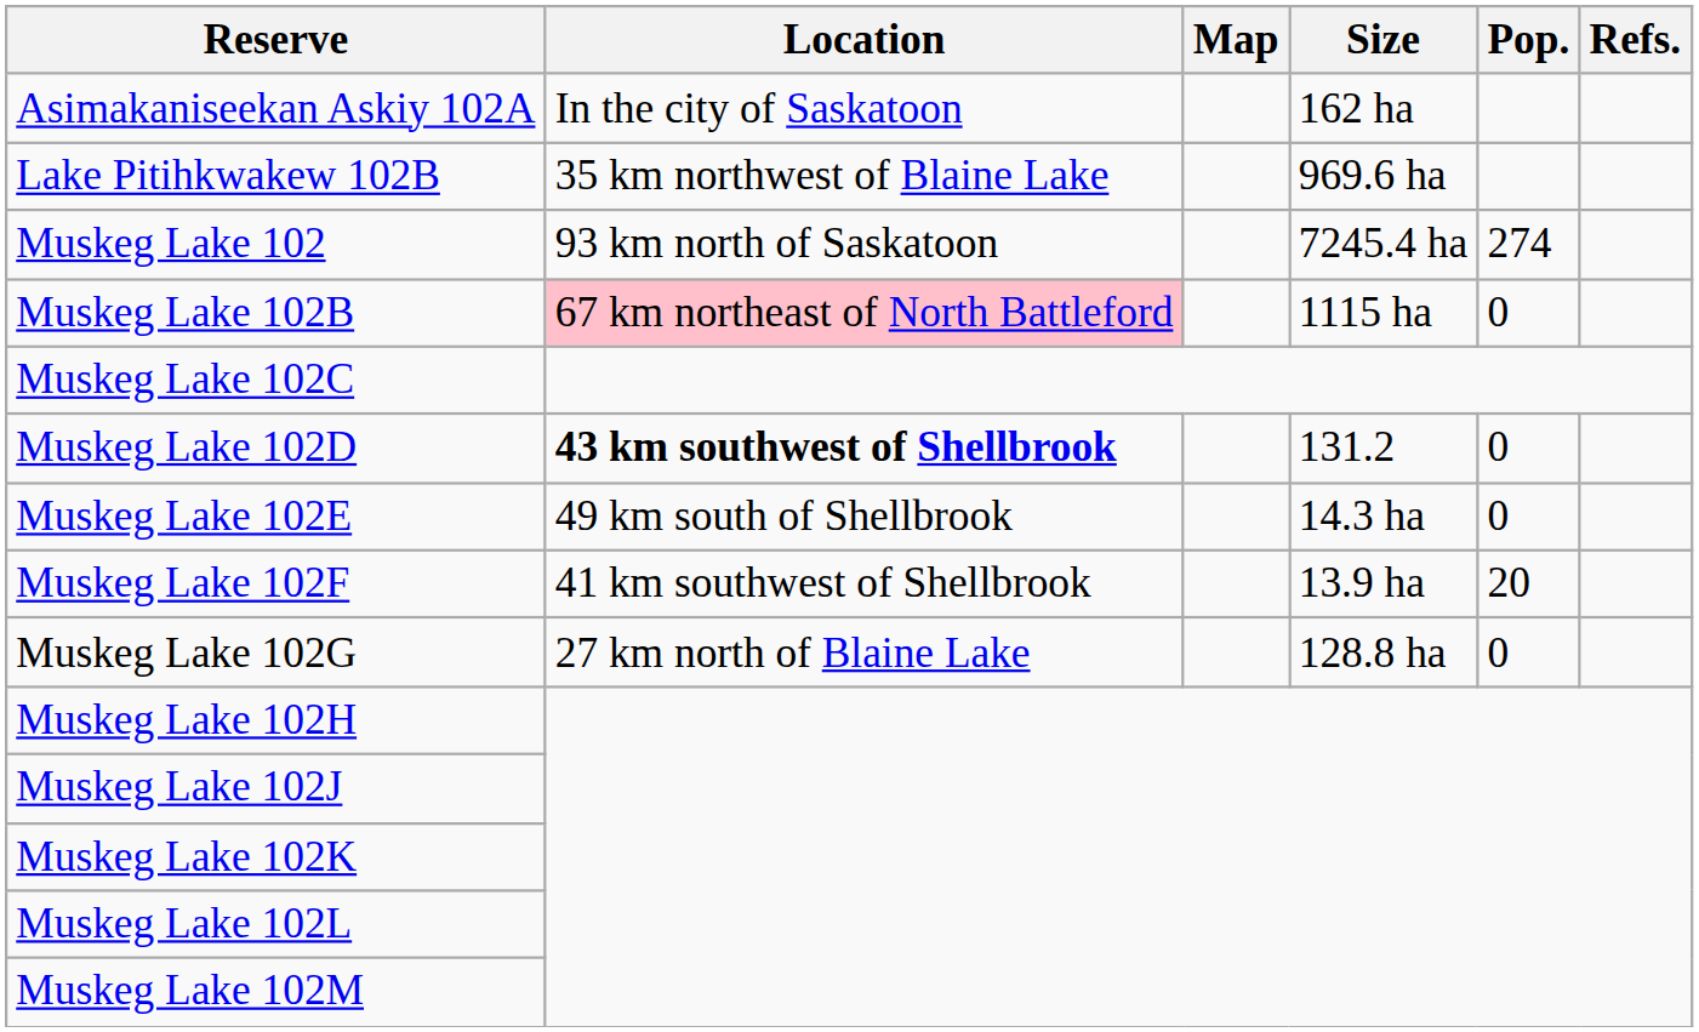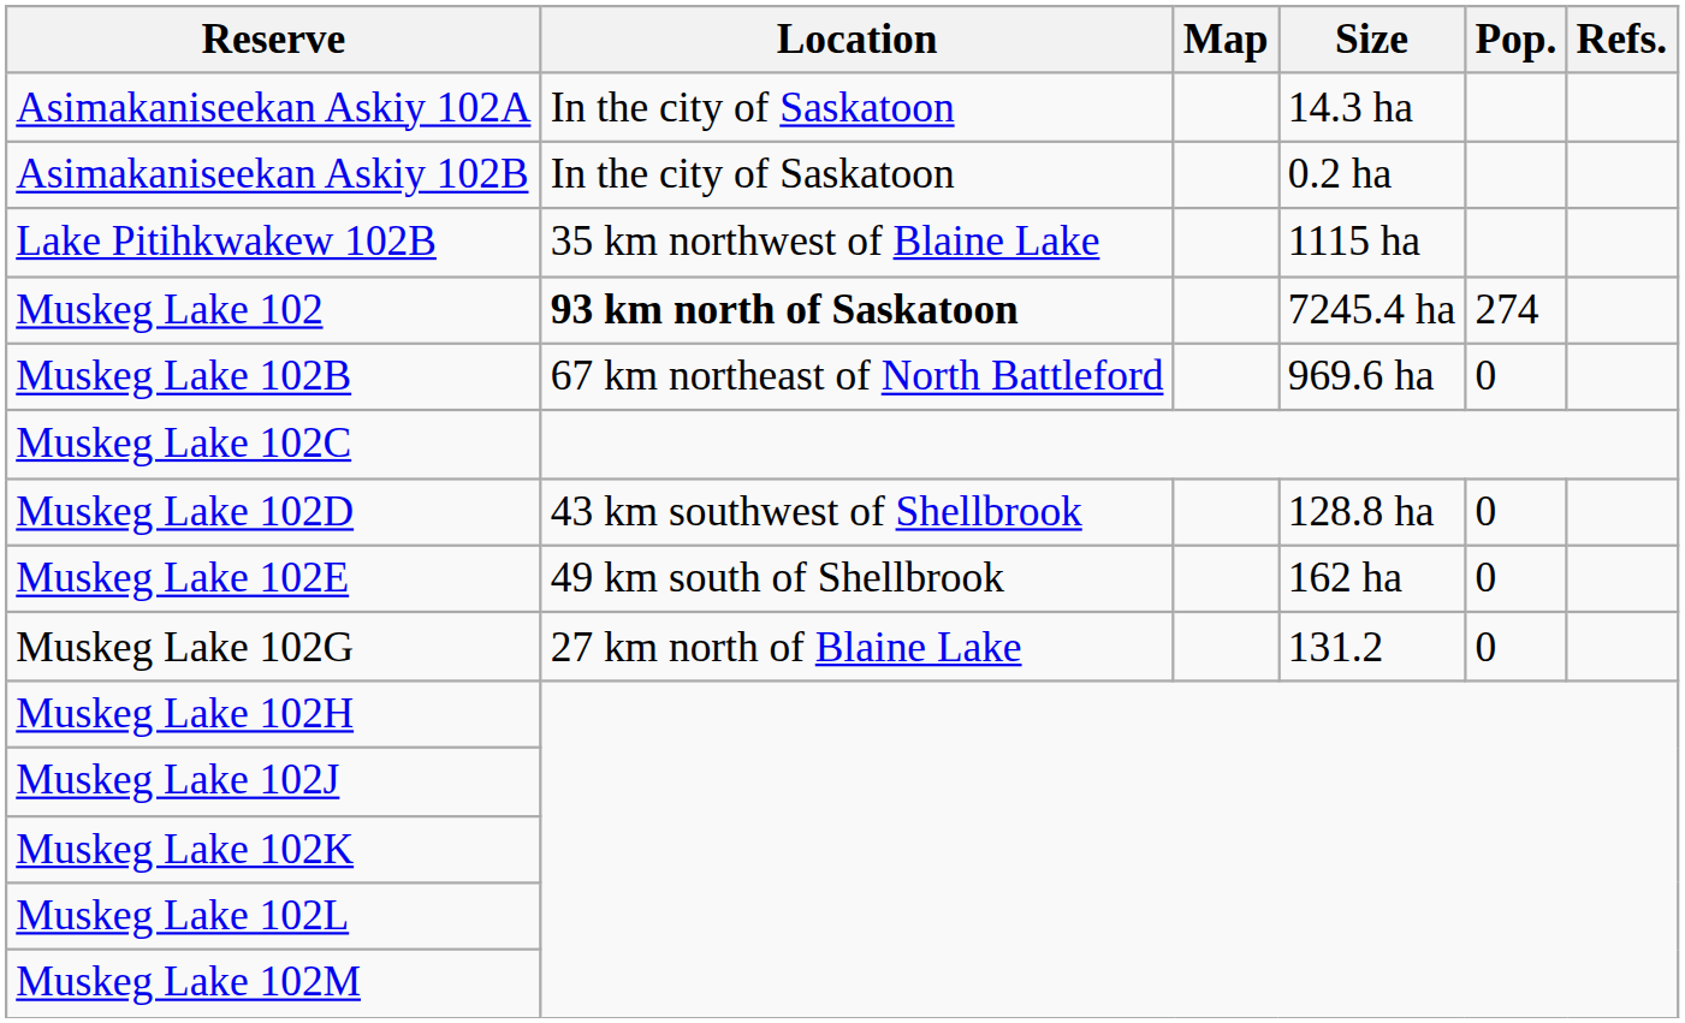Asimakaniseekan Askiy 102A | Size: 162 ha -> 14.3 ha
+ row: Asimakaniseekan Askiy 102B | In the city of Saskatoon | 0.2 ha
Lake Pitihkwakew 102B | Size: 969.6 ha -> 1115 ha
Muskeg Lake 102 | Location: normal -> bold
Muskeg Lake 102B | Location: pink background -> no background
Muskeg Lake 102B | Size: 1115 ha -> 969.6 ha
Muskeg Lake 102D | Location: bold -> normal
Muskeg Lake 102D | Size: 131.2 -> 128.8 ha
Muskeg Lake 102E | Size: 14.3 ha -> 162 ha
- row: Muskeg Lake 102F | 41 km southwest of Shellbrook | 13.9 ha | 20
Muskeg Lake 102G | Size: 128.8 ha -> 131.2
